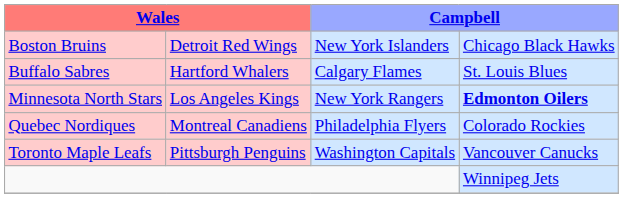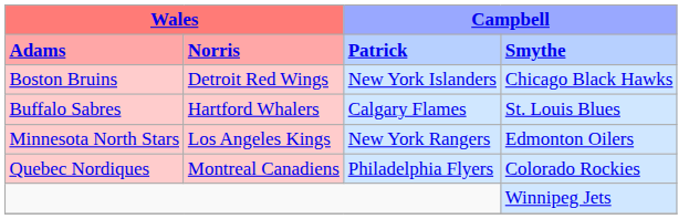+ row: Adams | Norris | Patrick | Smythe
Minnesota North Stars | column 4: bold -> normal
- row: Toronto Maple Leafs | Pittsburgh Penguins | Washington Capitals | Vancouver Canucks
